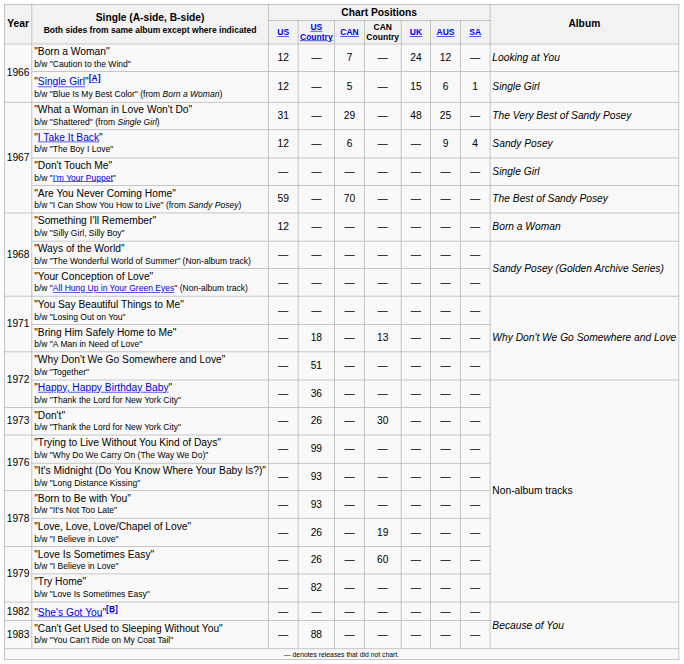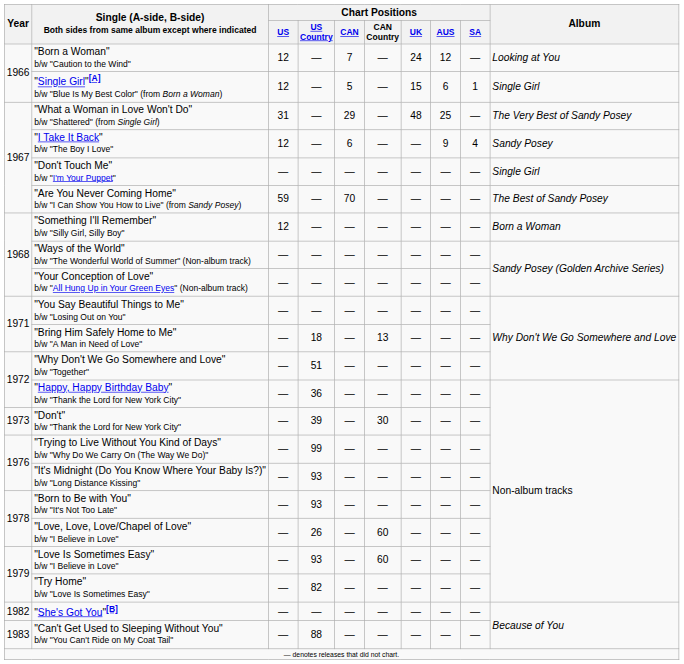"Don't" b/w "Thank the Lord for New York City" | Chart Positions / US Country: 26 -> 39
"Love, Love, Love/Chapel of Love" b/w "I Believe in Love" | Chart Positions / CAN Country: 19 -> 60
"Love Is Sometimes Easy" b/w "I Believe in Love" | Chart Positions / US Country: 26 -> 93
